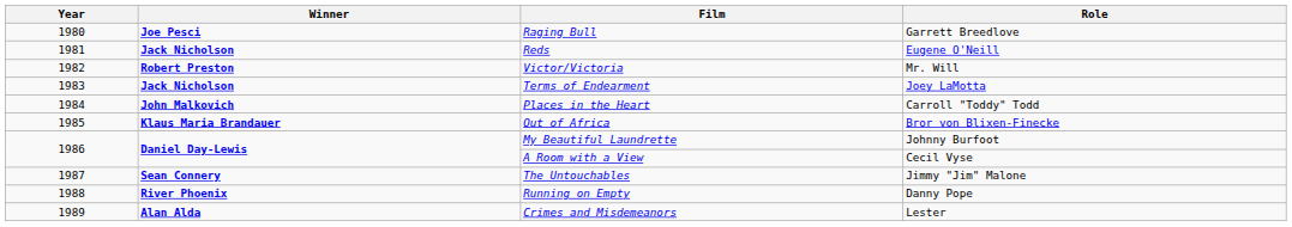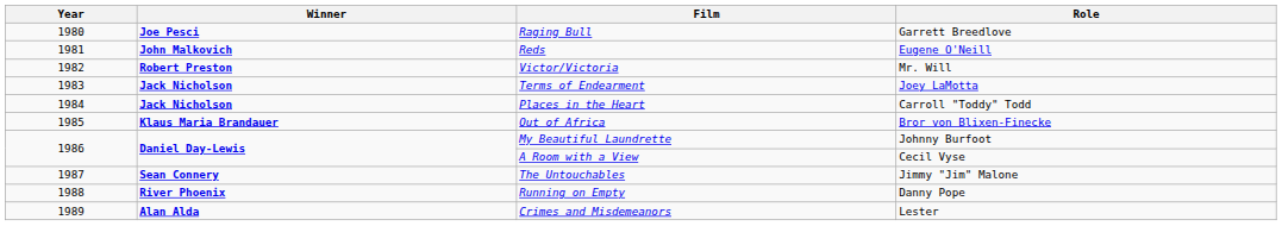Reds | Winner: Jack Nicholson -> John Malkovich
Places in the Heart | Winner: John Malkovich -> Jack Nicholson
